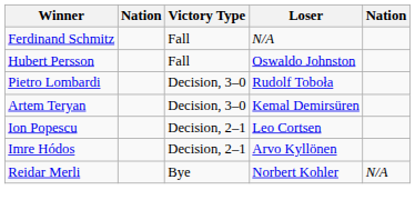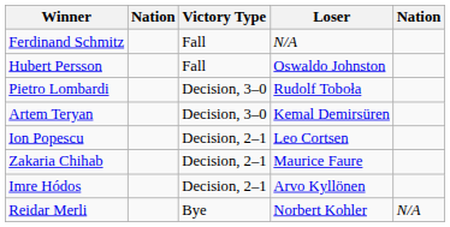+ row: Zakaria Chihab | Decision, 2–1 | Maurice Faure
